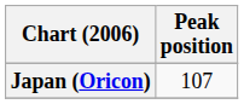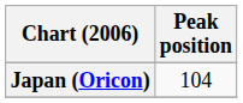Japan (Oricon) | Peak position: 107 -> 104
